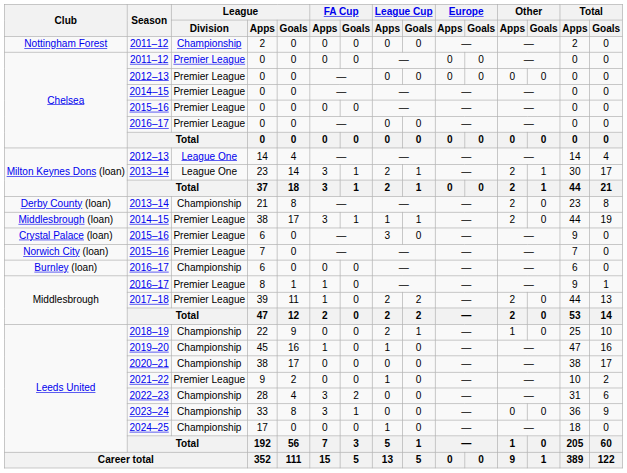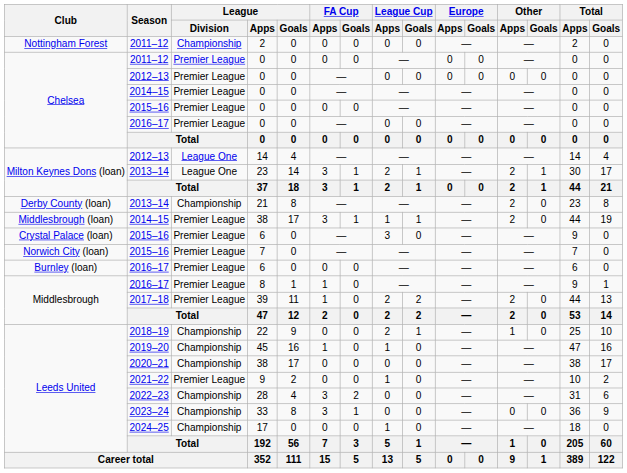2016–17 / 6 | League / Division: Championship -> Premier League
